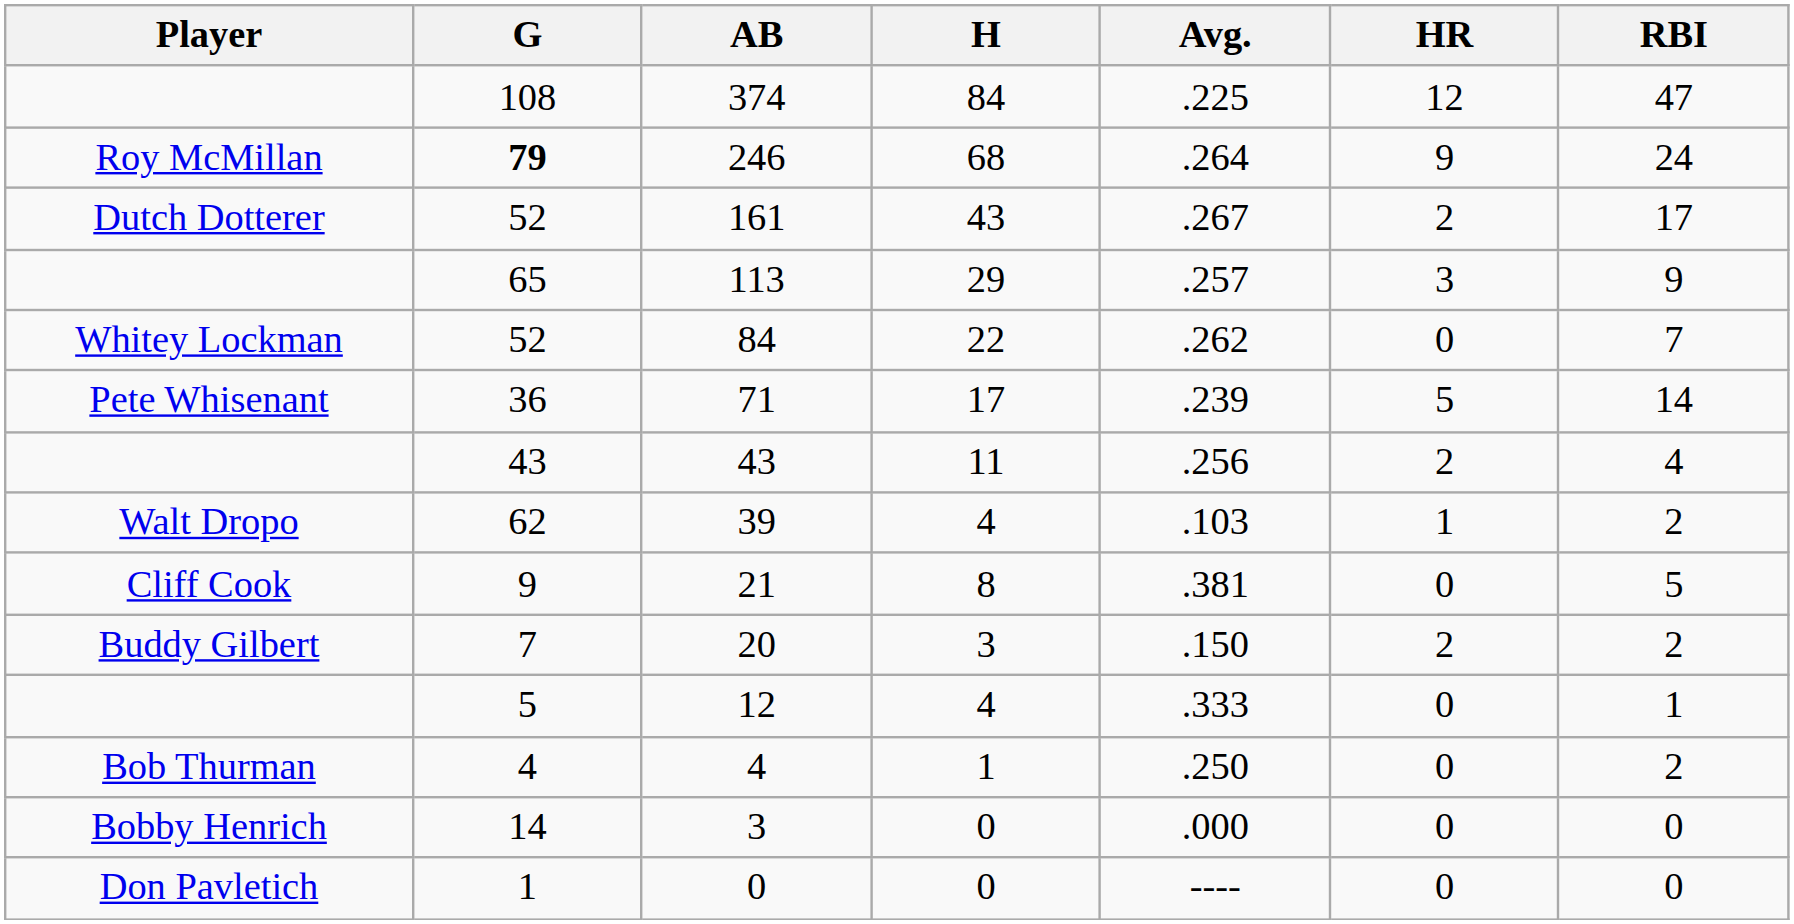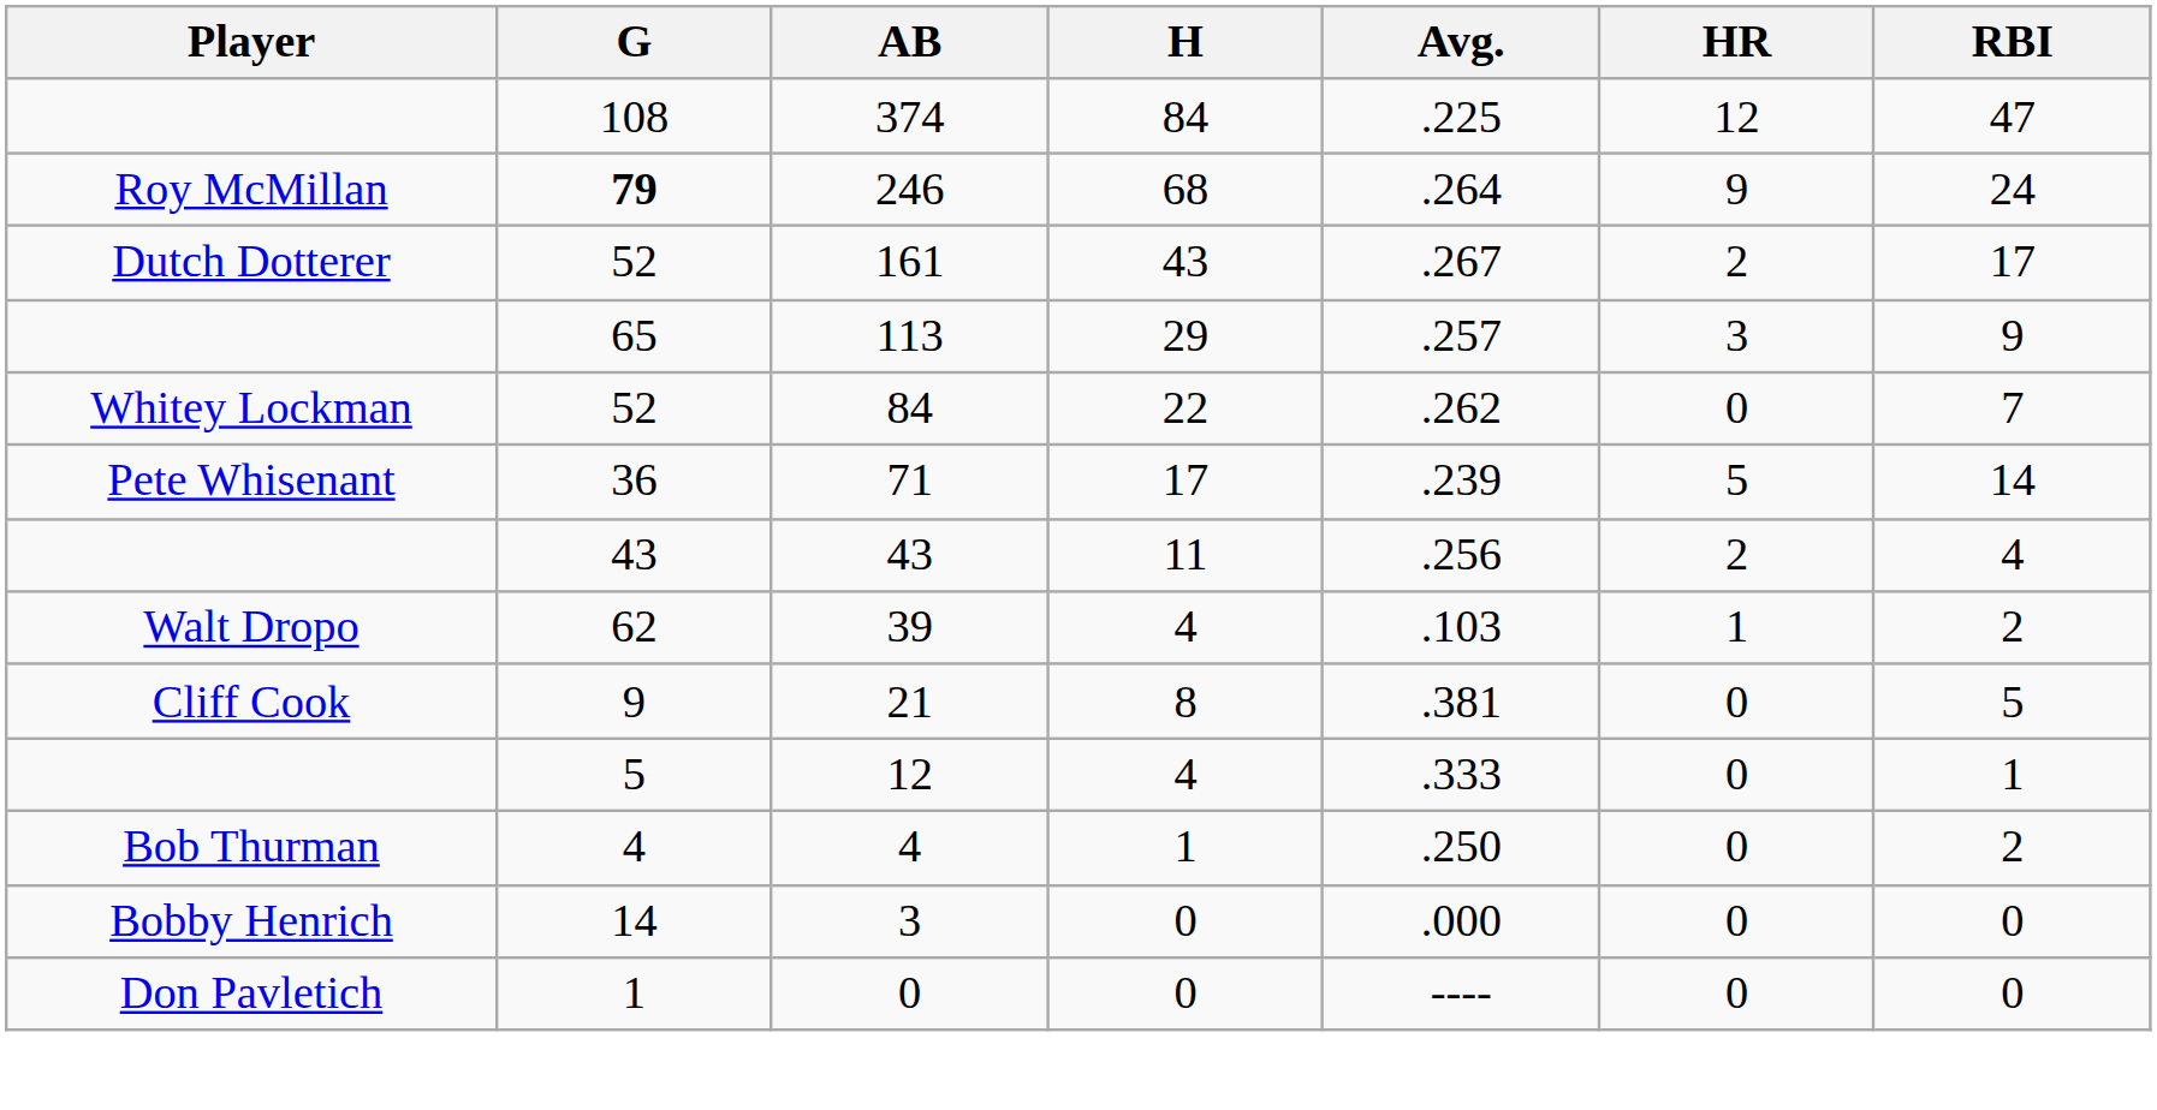- row: Buddy Gilbert | 7 | 20 | 3 | .150 | 2 | 2
